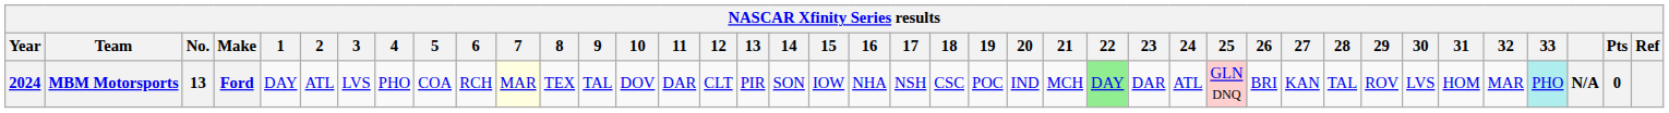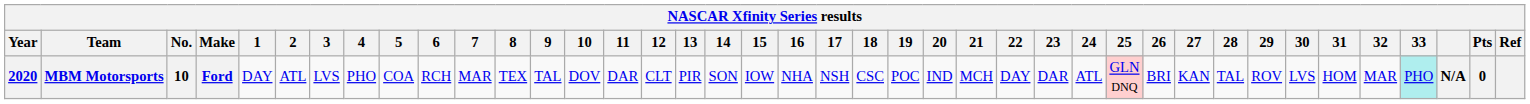MBM Motorsports | Year: 2024 -> 2020
MBM Motorsports | No.: 13 -> 10
MBM Motorsports | 7: lightyellow background -> no background
MBM Motorsports | 22: lightgreen background -> no background
